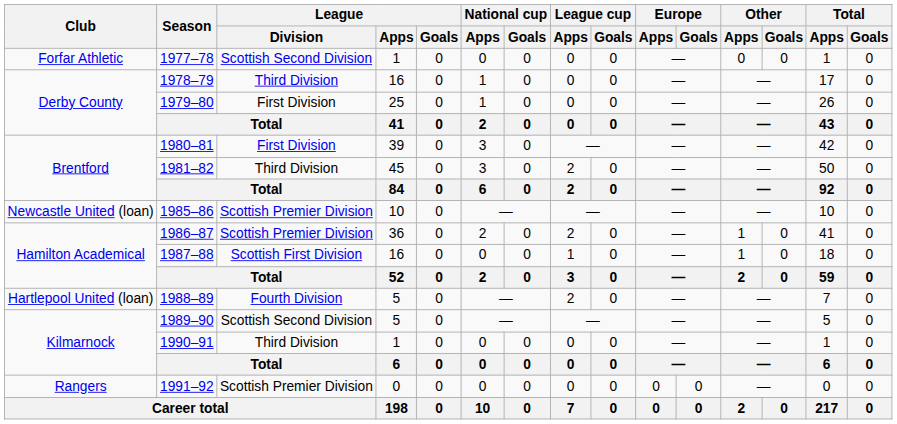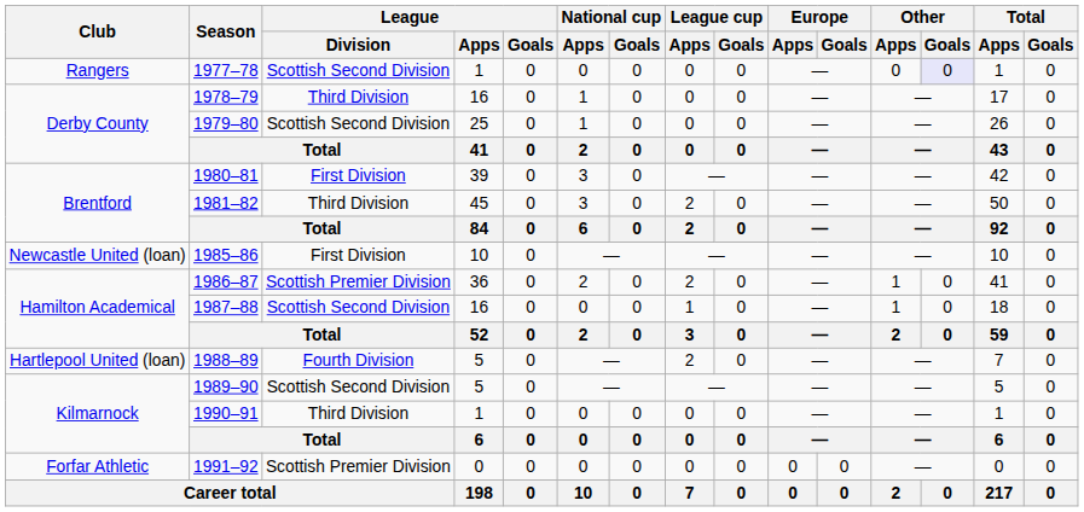1977–78 | Club: Forfar Athletic -> Rangers
1977–78 | Other / Goals: no background -> lavender background
1979–80 | League / Division: First Division -> Scottish Second Division
1985–86 | League / Division: Scottish Premier Division -> First Division
1987–88 | League / Division: Scottish First Division -> Scottish Second Division
1991–92 | Club: Rangers -> Forfar Athletic
